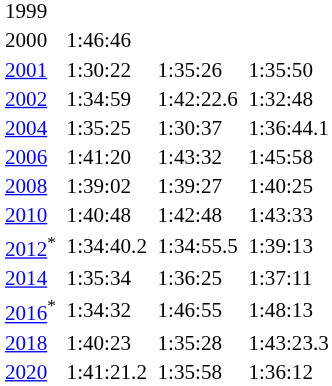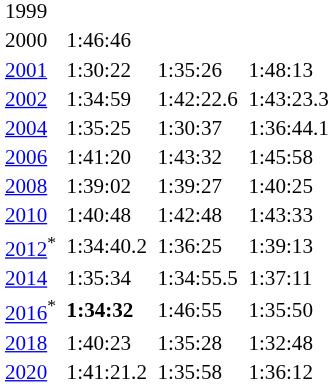2001 | column 7: 1:35:50 -> 1:48:13
2002 | column 7: 1:32:48 -> 1:43:23.3
2012* | column 5: 1:34:55.5 -> 1:36:25
2014 | column 5: 1:36:25 -> 1:34:55.5
2016* | column 3: normal -> bold
2016* | column 7: 1:48:13 -> 1:35:50
2018 | column 7: 1:43:23.3 -> 1:32:48
